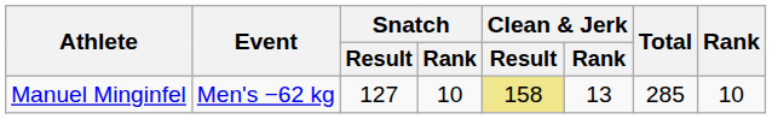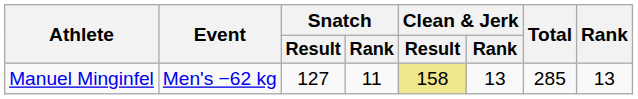Manuel Minginfel | Snatch / Rank: 10 -> 11
Manuel Minginfel | Rank: 10 -> 13
